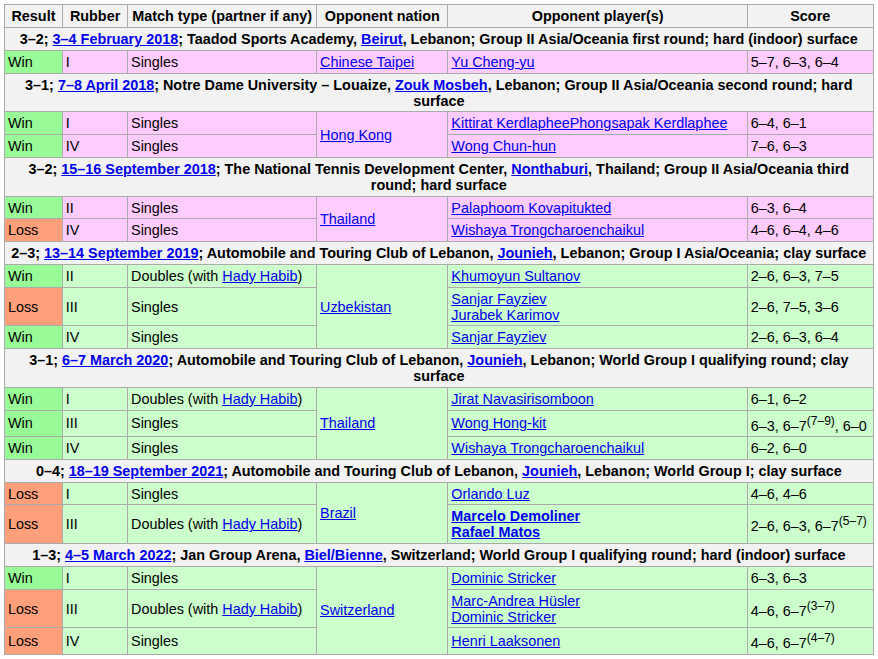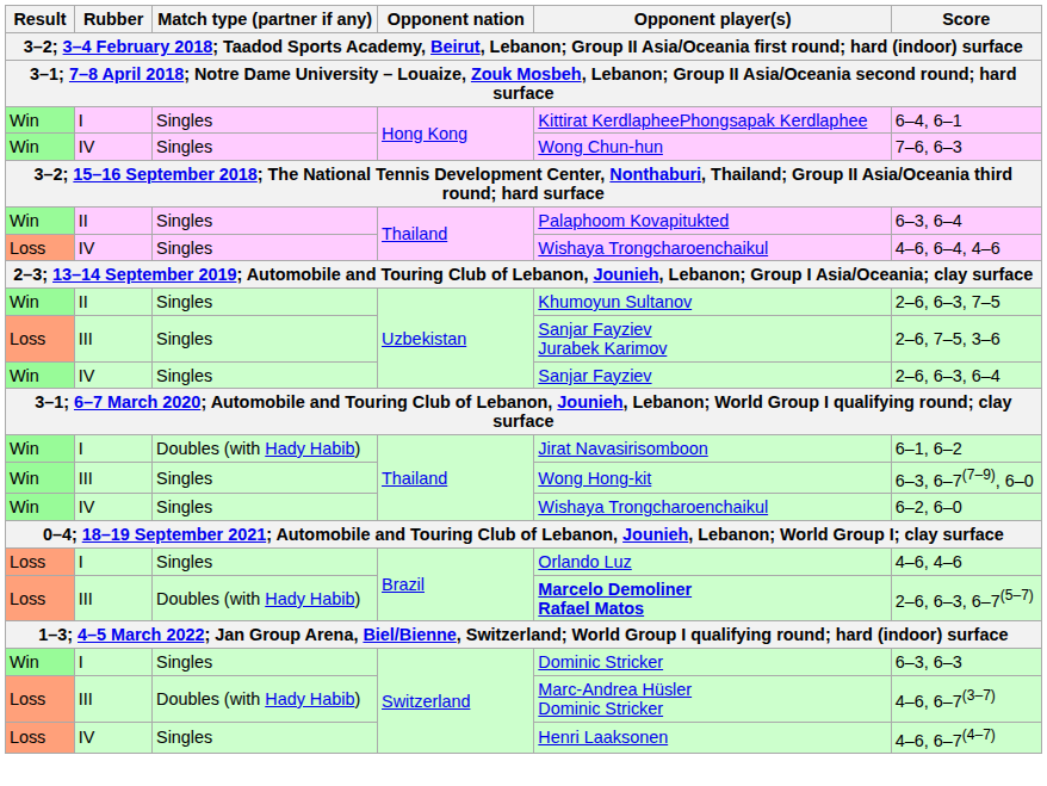- row: Win | I | Singles | Chinese Taipei | Yu Cheng-yu | 5–7, 6–3, 6–4
II / Uzbekistan | Match type (partner if any): Doubles (with Hady Habib) -> Singles
